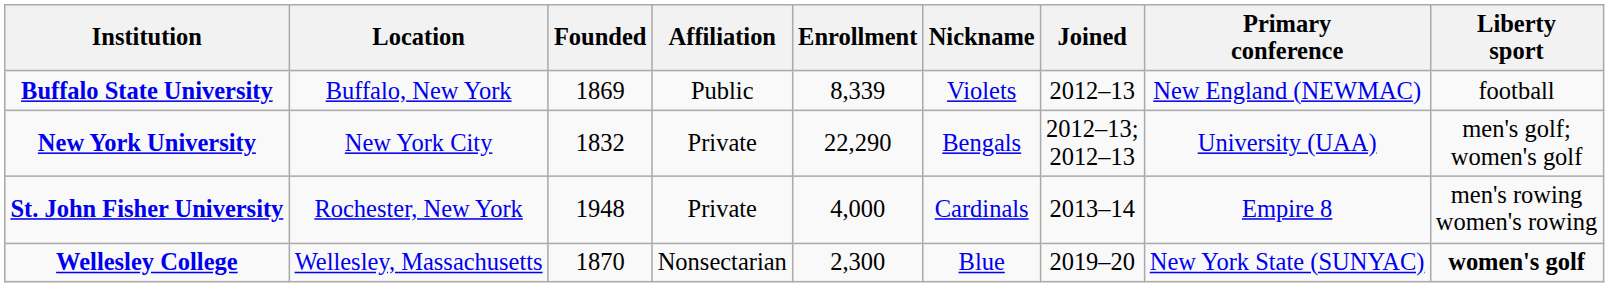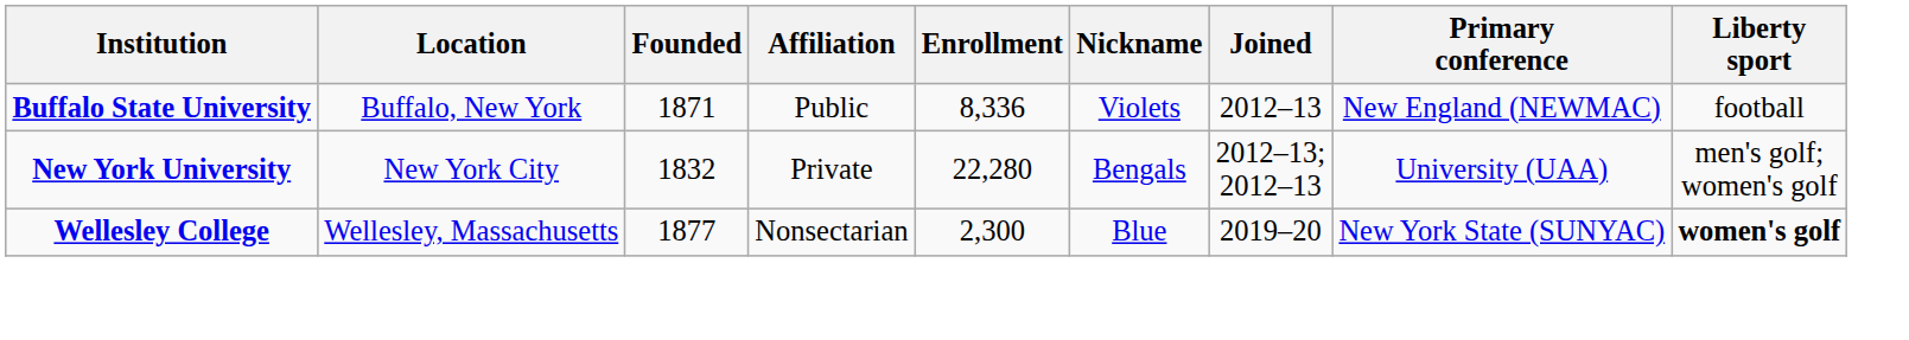Buffalo State University | Founded: 1869 -> 1871
Buffalo State University | Enrollment: 8,339 -> 8,336
New York University | Enrollment: 22,290 -> 22,280
- row: St. John Fisher University | Rochester, New York | 1948 | Private | 4,000 | Cardinals | 2013–14 | Empire 8 | men's rowing women's rowing
Wellesley College | Founded: 1870 -> 1877
